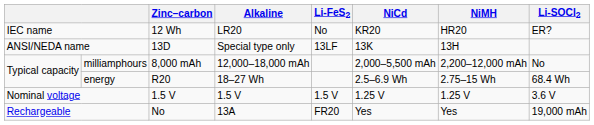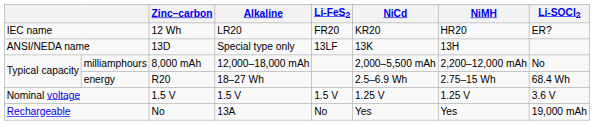IEC name | Li-FeS2: No -> FR20
Rechargeable | Li-FeS2: FR20 -> No
